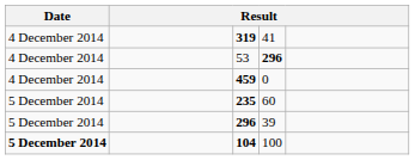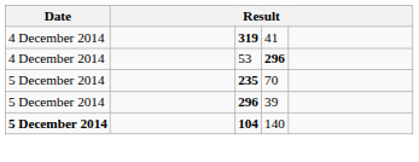- row: 4 December 2014 | 459 | 0
235 | column 4: 60 -> 70
104 | column 4: 100 -> 140
